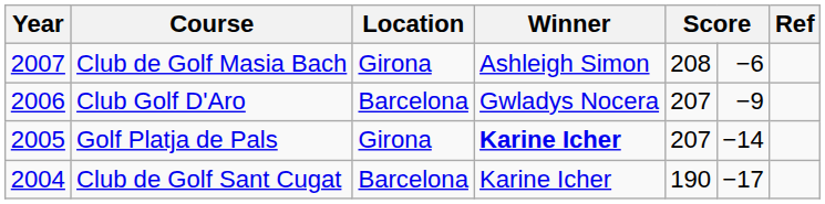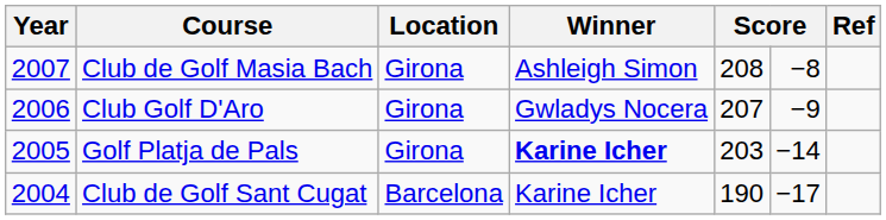Club de Golf Masia Bach | column 6: −6 -> −8
Club Golf D'Aro | Location: Barcelona -> Girona
Golf Platja de Pals | column 5: 207 -> 203
